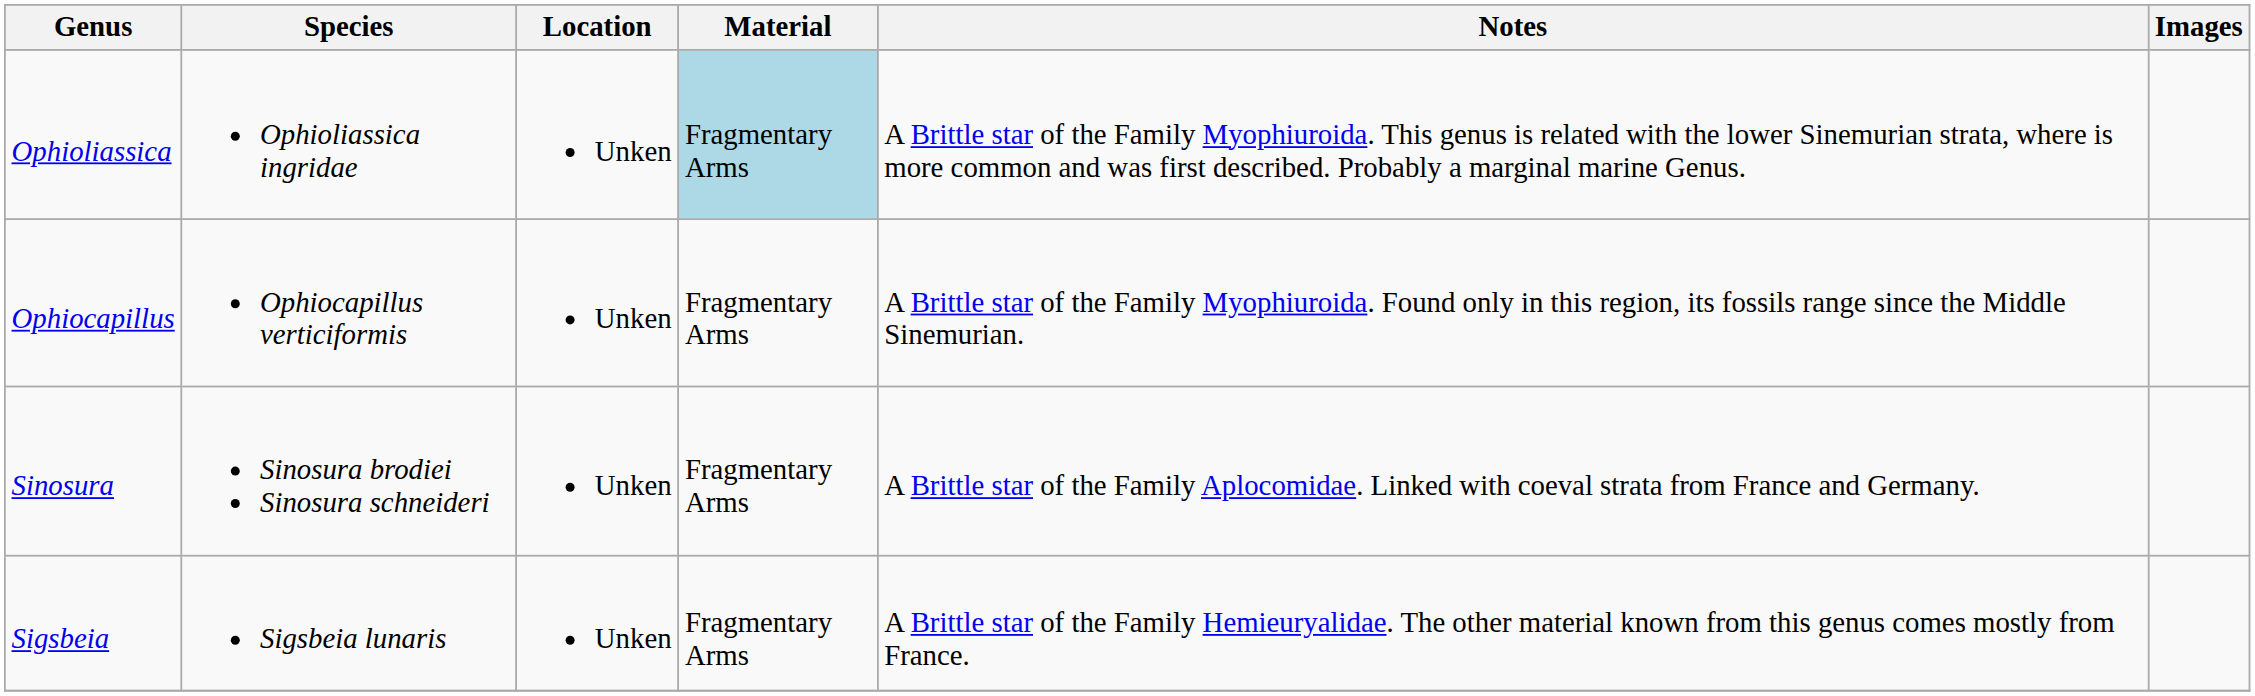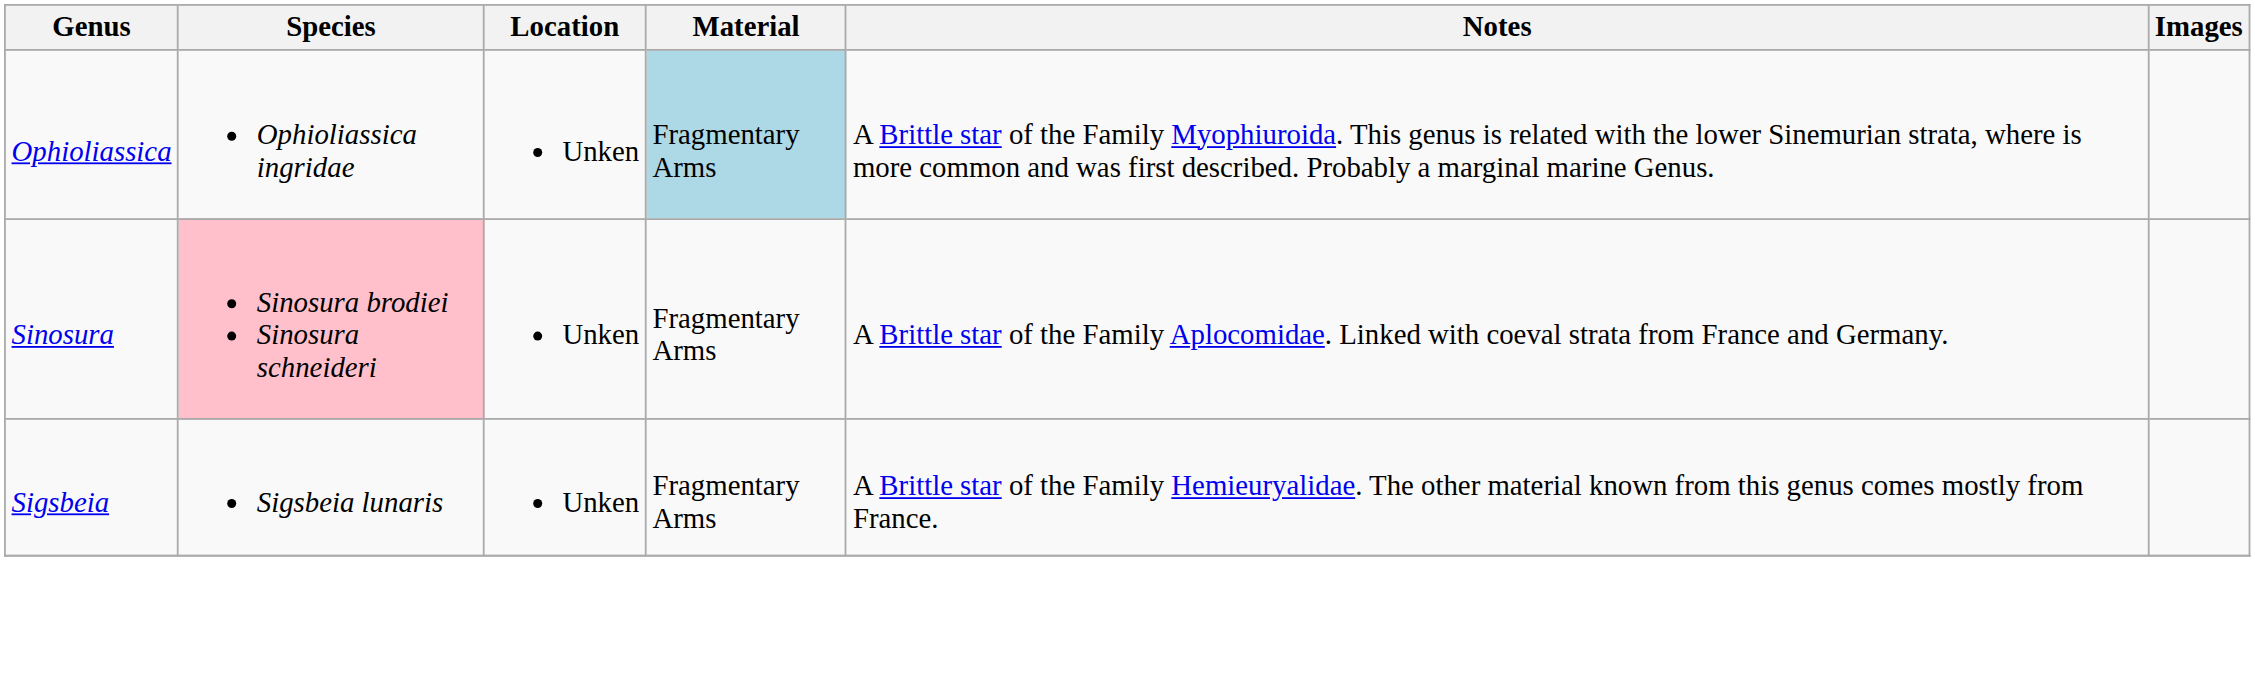- row: Ophiocapillus | Ophiocapillus verticiformis | Unken | Fragmentary Arms | A Brittle star of the Family Myophiuroida. Found only in this region, its fossils range since the Middle Sinemurian.
Sinosura | Species: no background -> pink background
